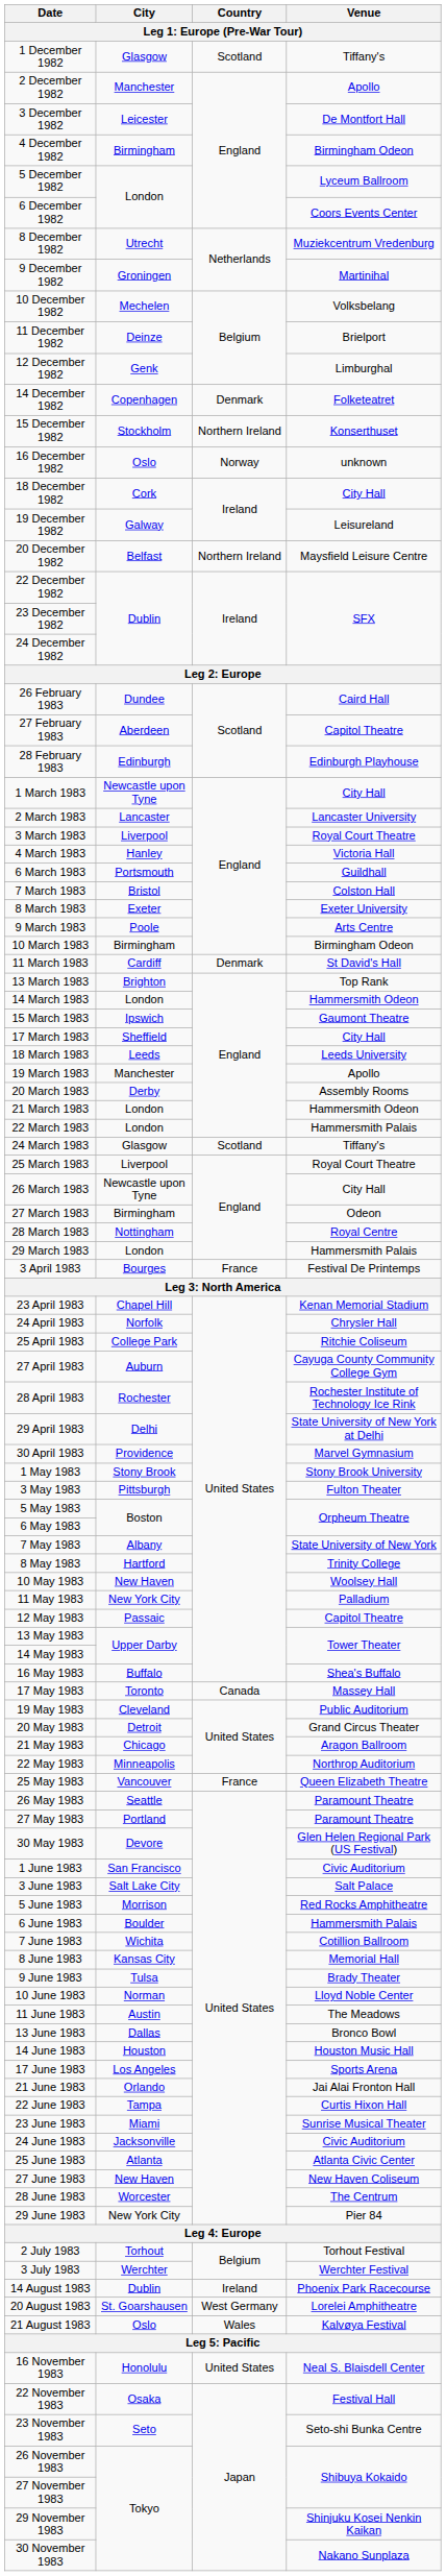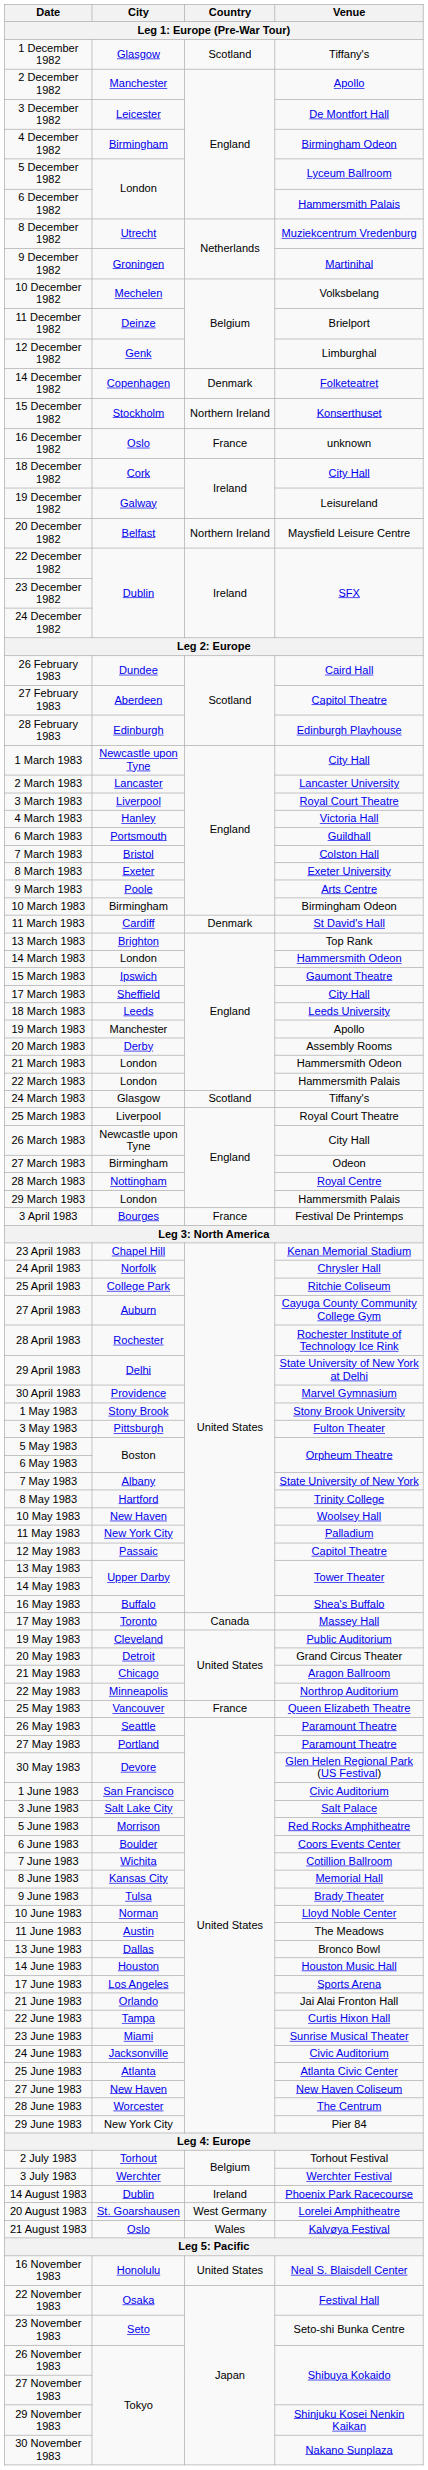6 December 1982 | Venue: Coors Events Center -> Hammersmith Palais
16 December 1982 | Country: Norway -> France
6 June 1983 | Venue: Hammersmith Palais -> Coors Events Center
